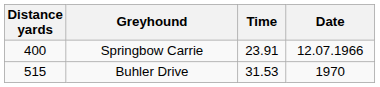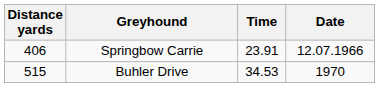Springbow Carrie | Distance yards: 400 -> 406
Buhler Drive | Time: 31.53 -> 34.53
